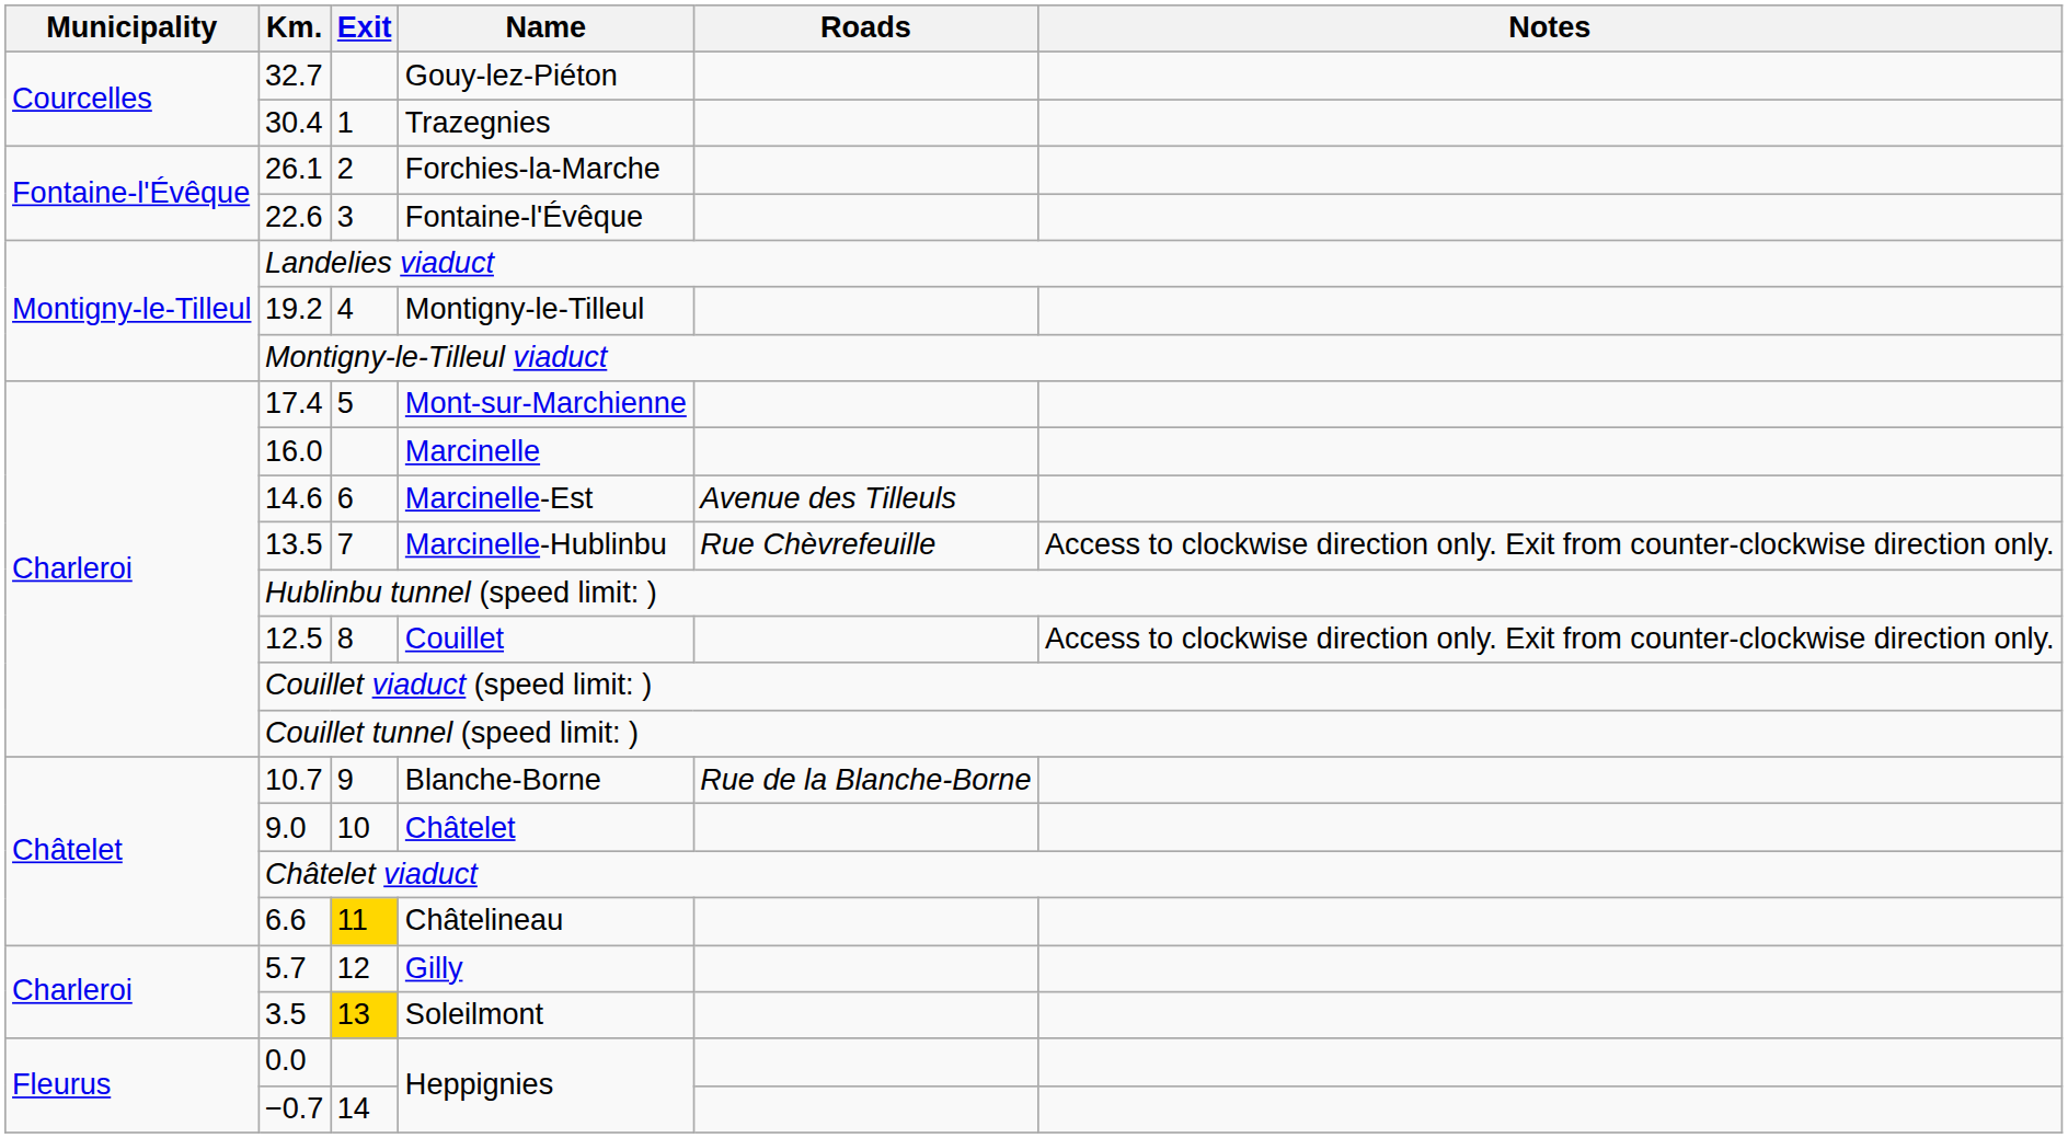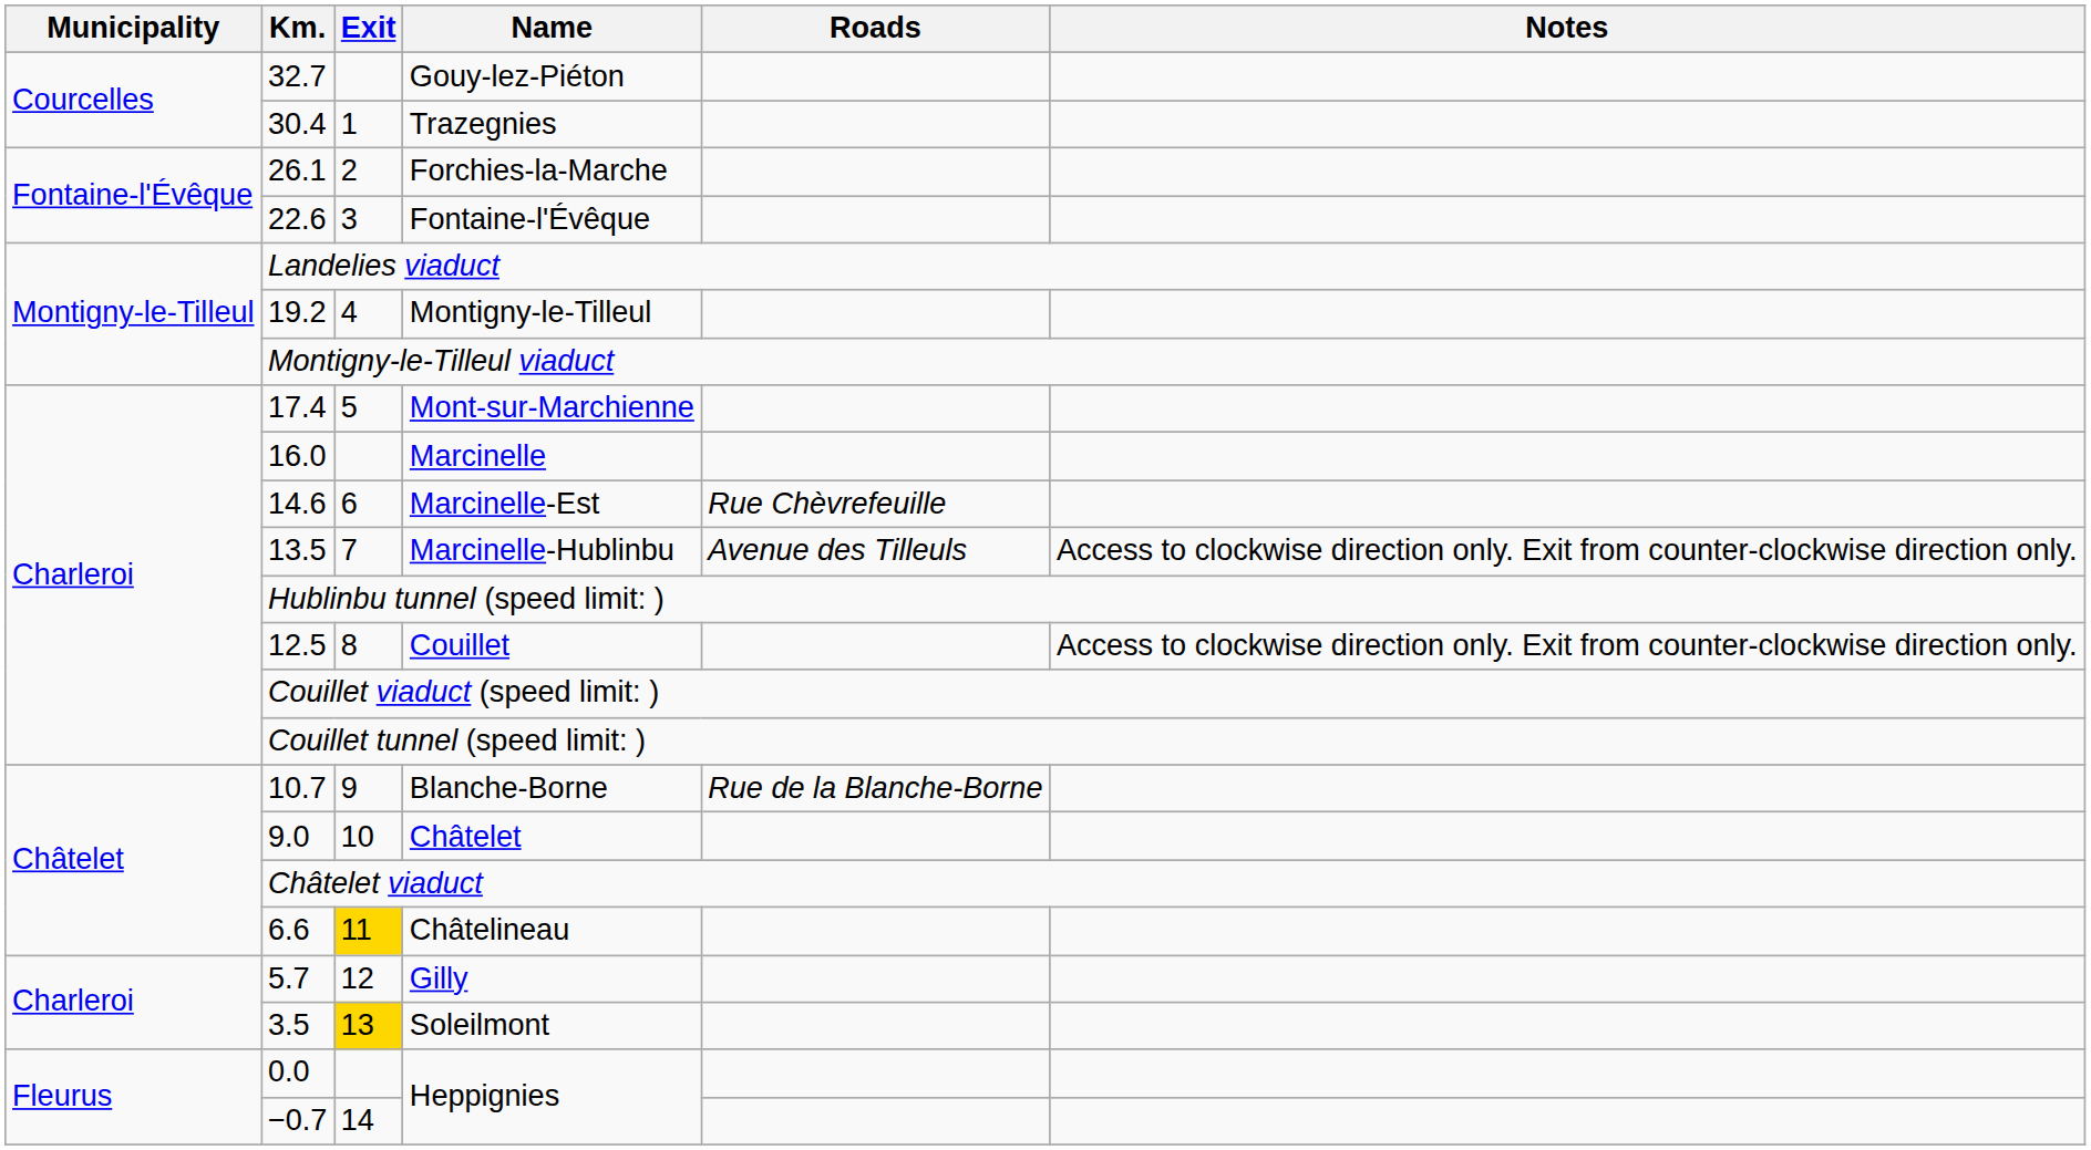Marcinelle-Est | Roads: Avenue des Tilleuls -> Rue Chèvrefeuille
Marcinelle-Hublinbu | Roads: Rue Chèvrefeuille -> Avenue des Tilleuls
